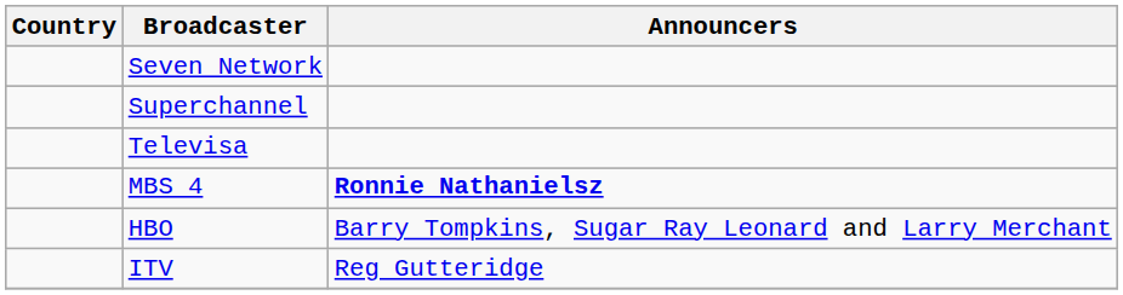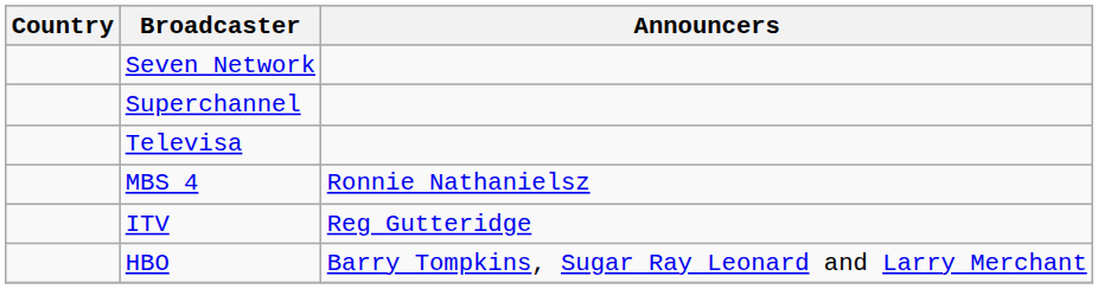MBS 4 | Announcers: bold -> normal
rows swapped: ITV <-> HBO
